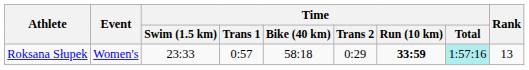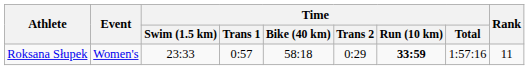Roksana Słupek | Time / Total: paleturquoise background -> no background
Roksana Słupek | Rank: 13 -> 11
